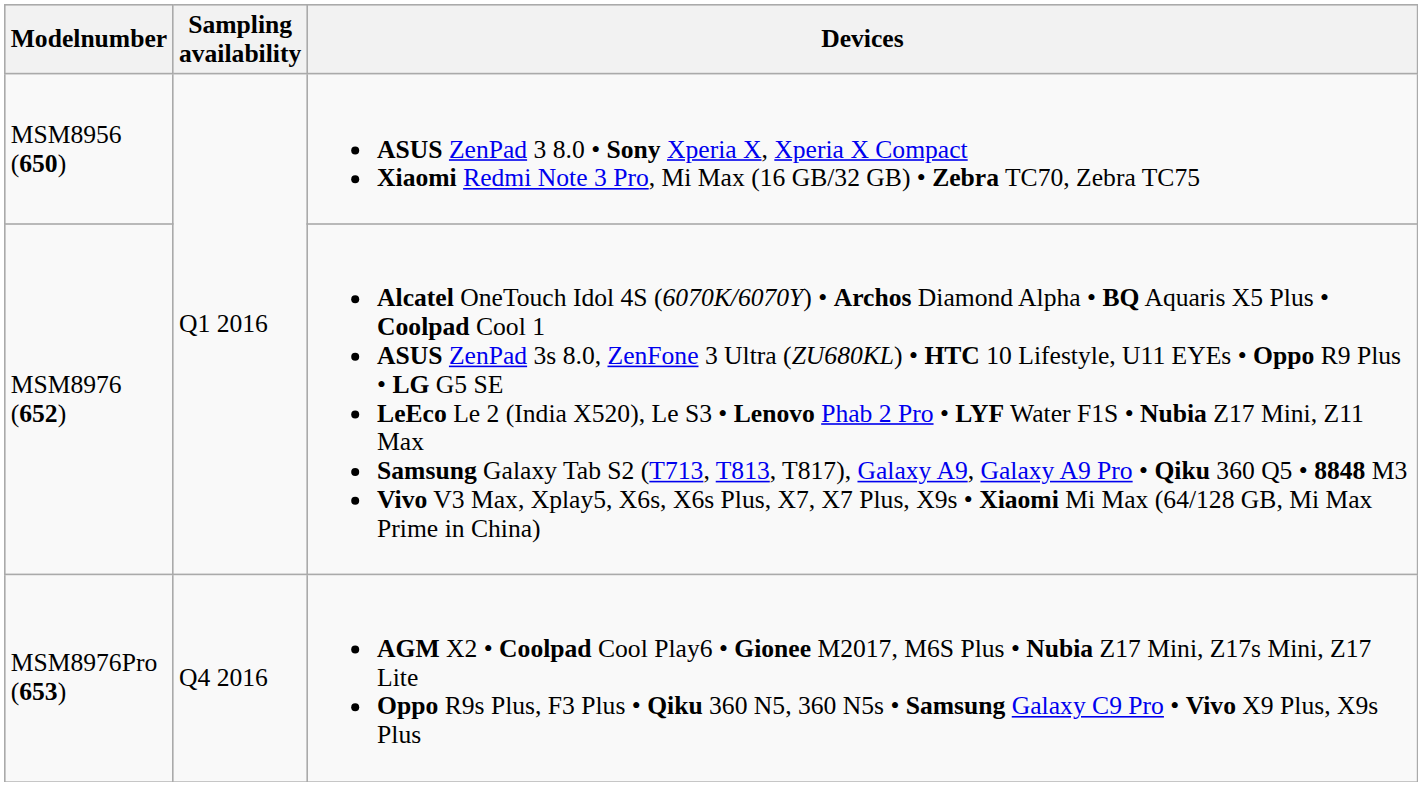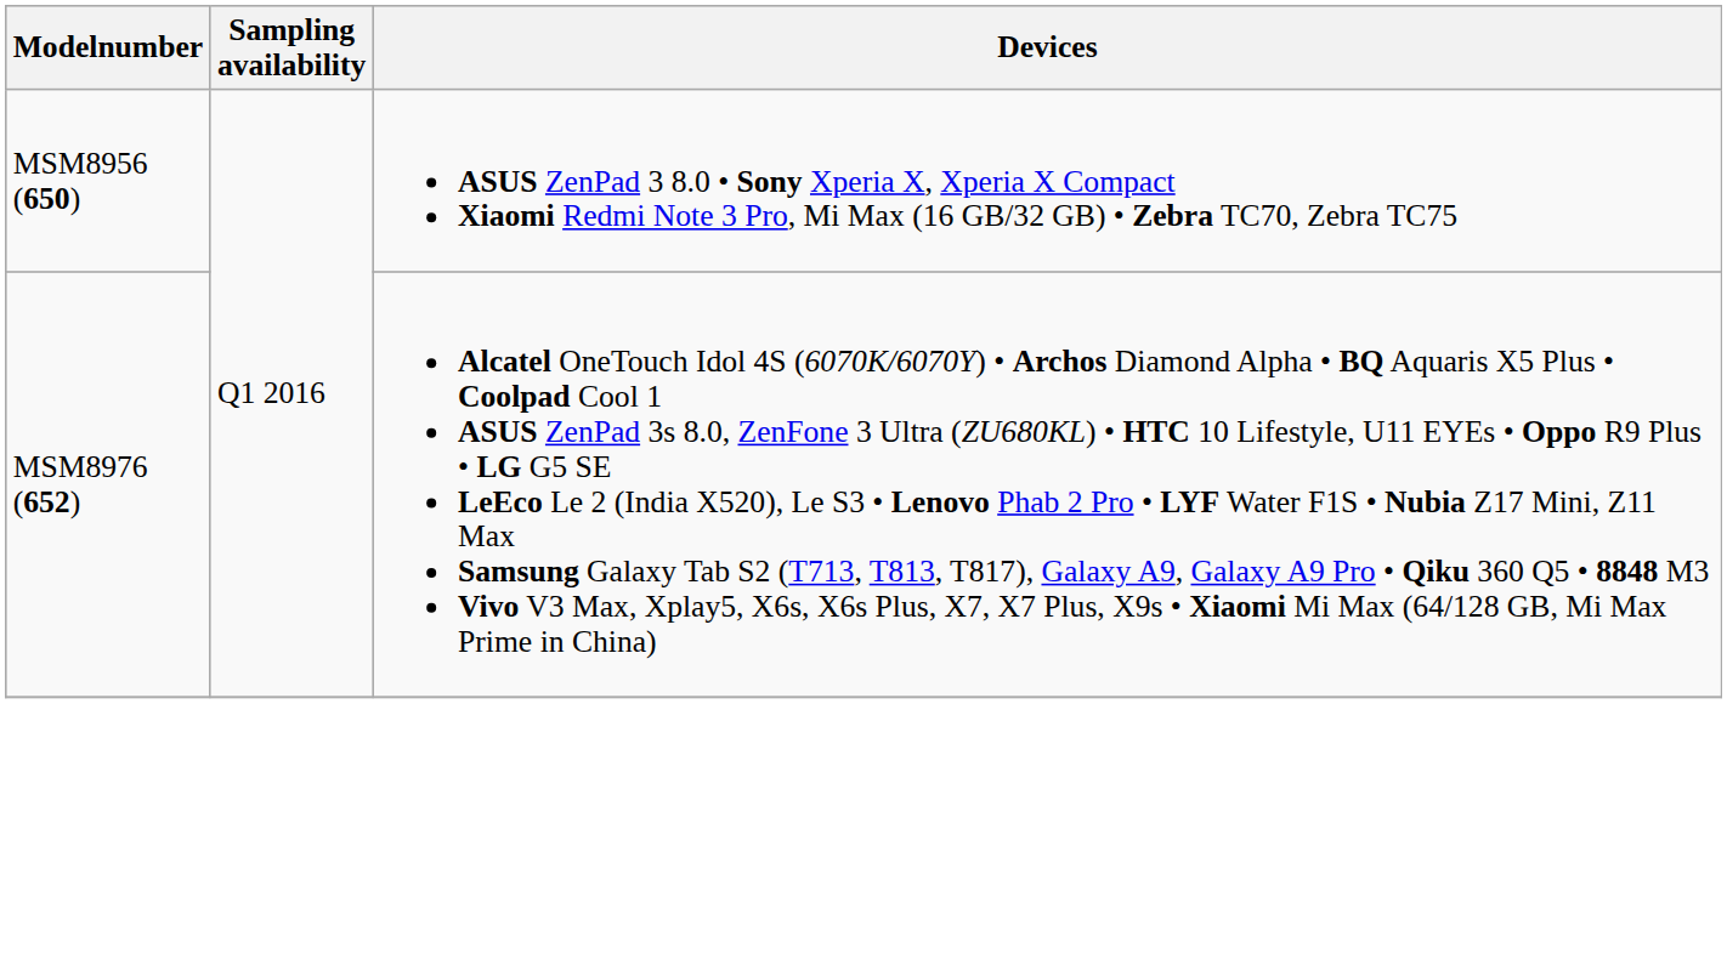- row: MSM8976Pro (653) | Q4 2016 | AGM X2 • Coolpad Cool Play6 • Gionee M2017, M6S Plus • Nubia Z17 Mini, Z17s Mini, Z17 Lite Oppo R9s Plus, F3 Plus • Qiku 360 N5, 360 N5s • Samsung Galaxy C9 Pro • Vivo X9 Plus, X9s Plus
